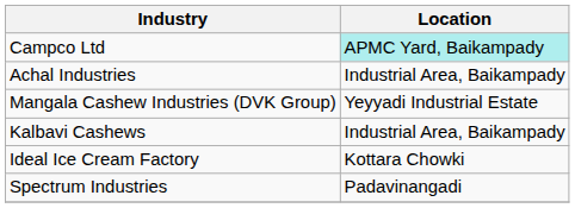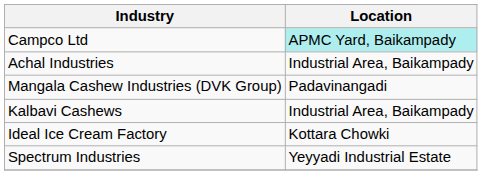Mangala Cashew Industries (DVK Group) | Location: Yeyyadi Industrial Estate -> Padavinangadi
Spectrum Industries | Location: Padavinangadi -> Yeyyadi Industrial Estate
